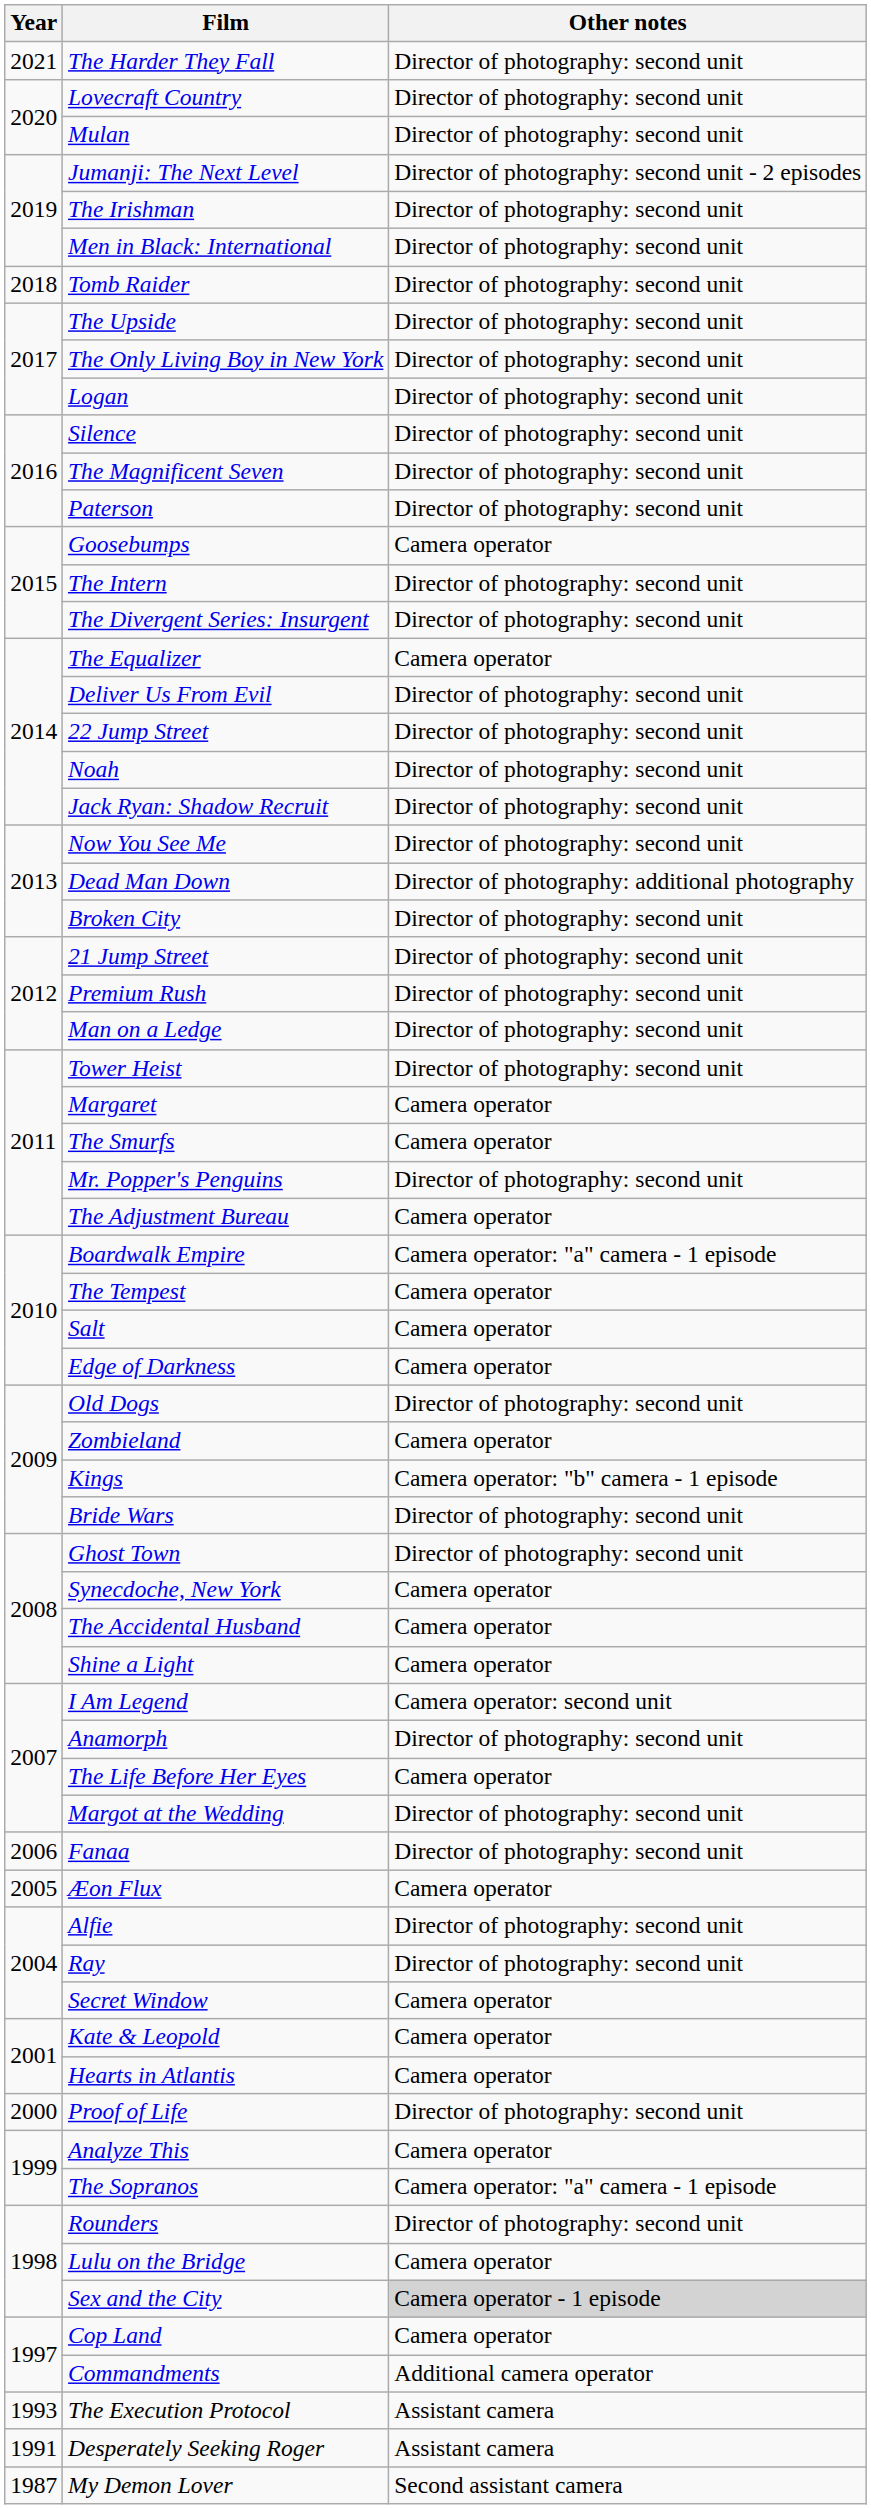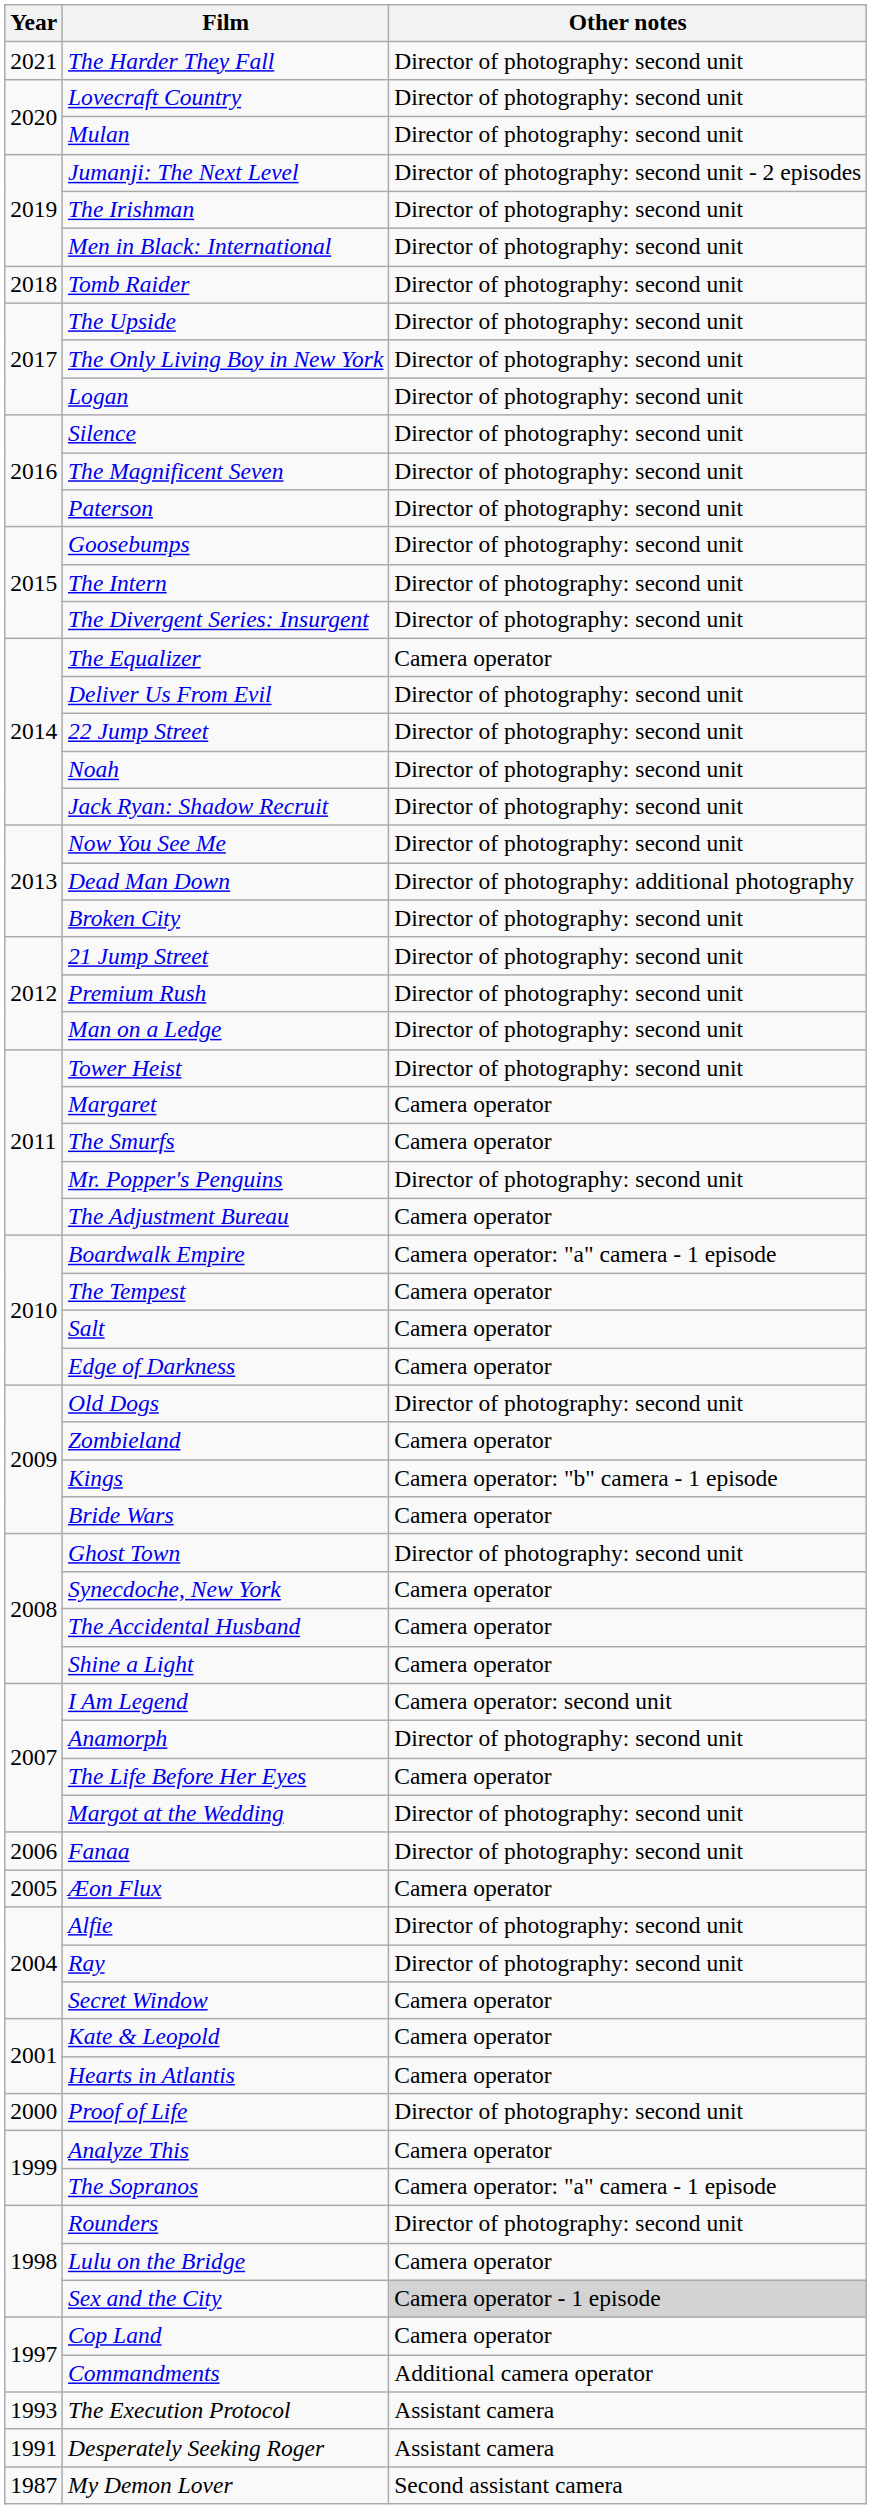Goosebumps | Other notes: Camera operator -> Director of photography: second unit
Bride Wars | Other notes: Director of photography: second unit -> Camera operator
